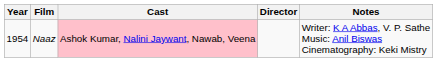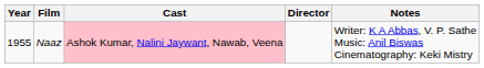Naaz | Year: 1954 -> 1955
